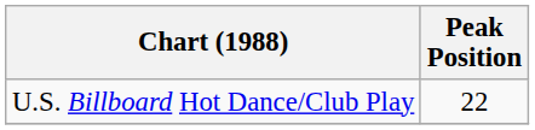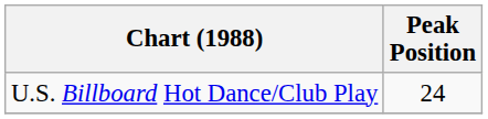U.S. Billboard Hot Dance/Club Play | Peak Position: 22 -> 24
